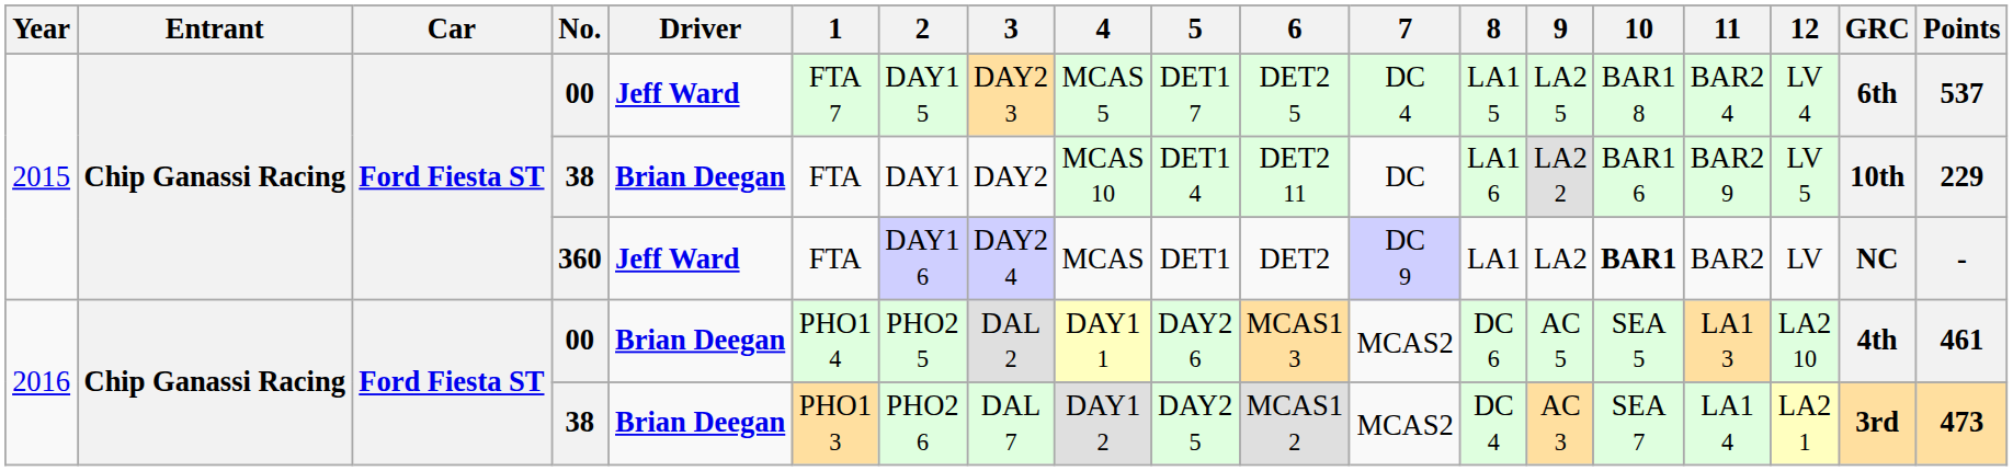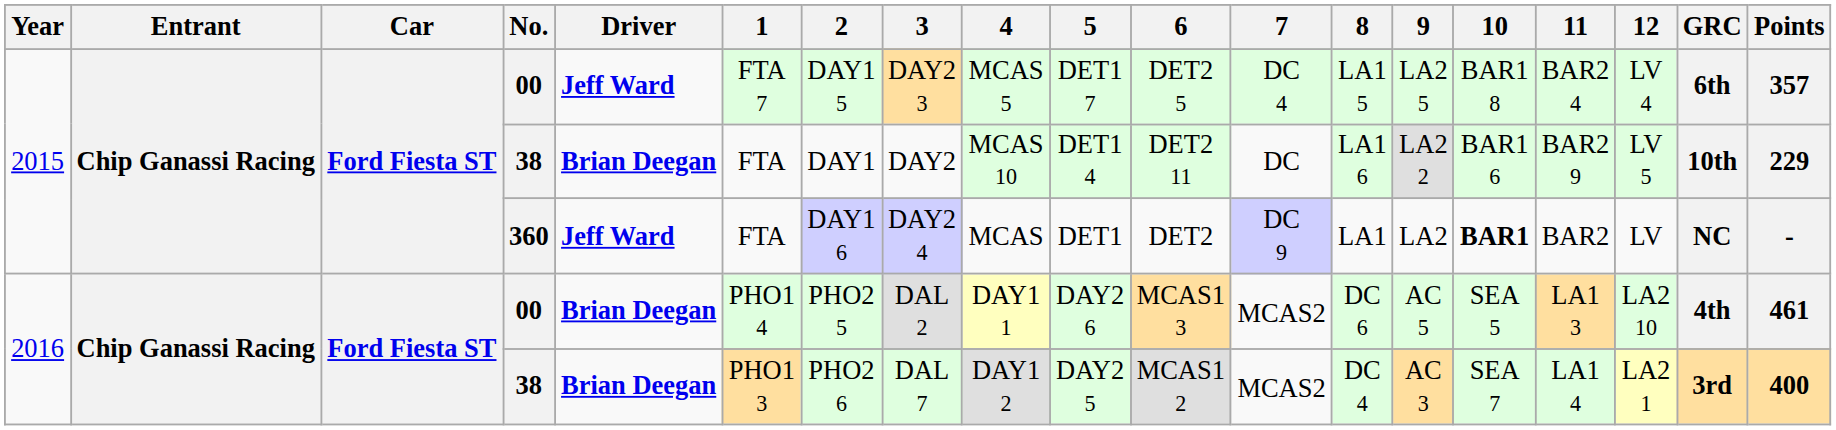2015 / 00 | Points: 537 -> 357
2016 / 38 | Points: 473 -> 400
